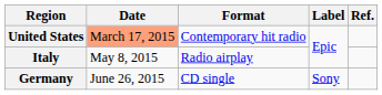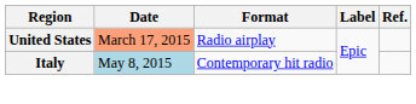United States | Format: Contemporary hit radio -> Radio airplay
Italy | Date: no background -> lightblue background
Italy | Format: Radio airplay -> Contemporary hit radio
- row: Germany | June 26, 2015 | CD single | Sony
